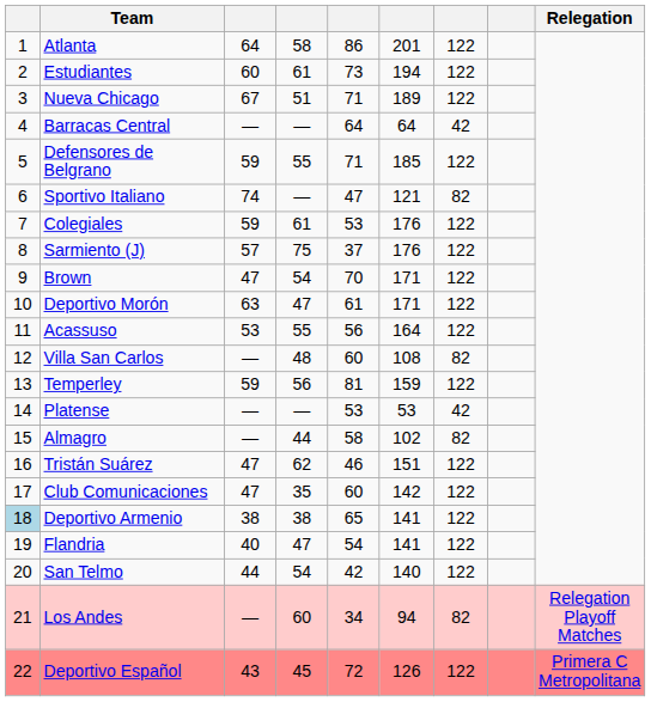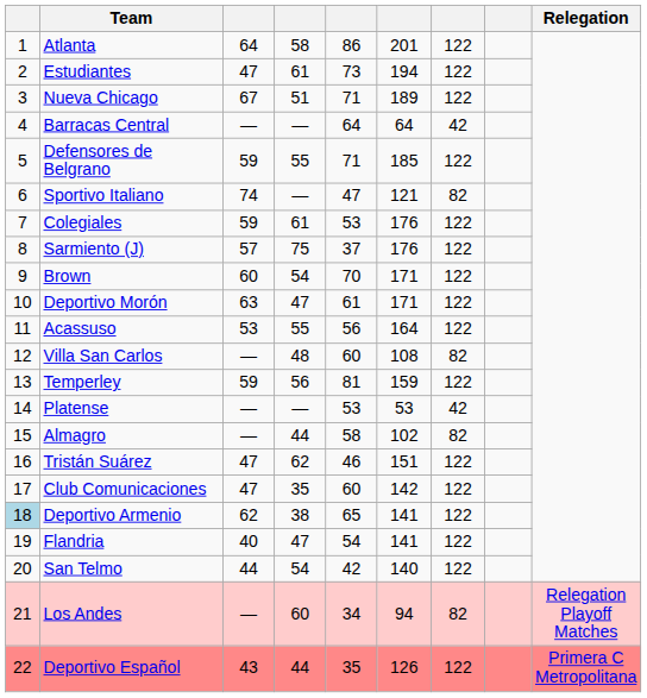Estudiantes | column 3: 60 -> 47
Brown | column 3: 47 -> 60
Deportivo Armenio | column 3: 38 -> 62
Deportivo Español | column 4: 45 -> 44
Deportivo Español | column 5: 72 -> 35
